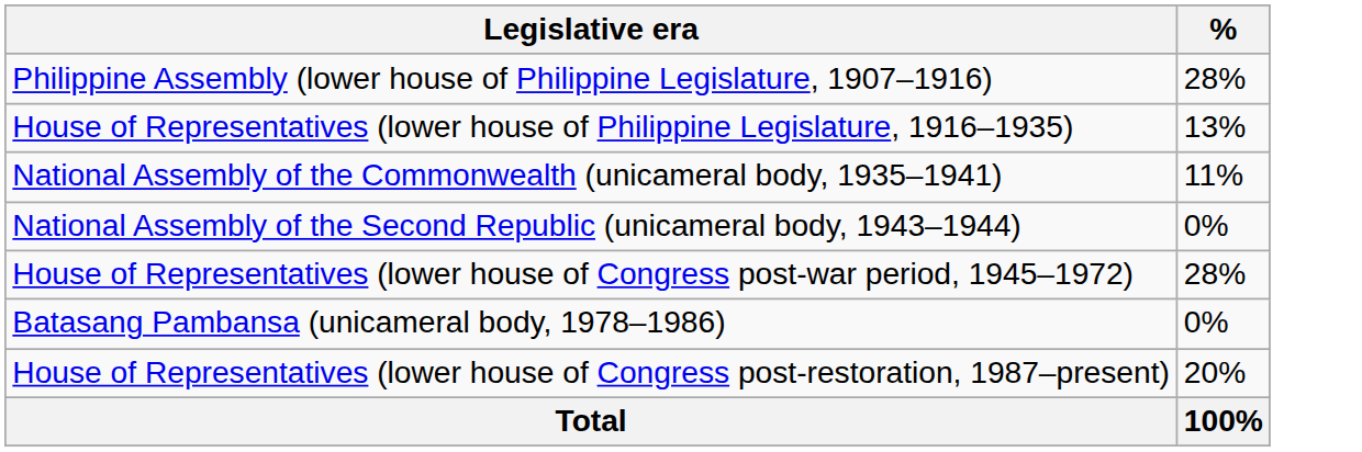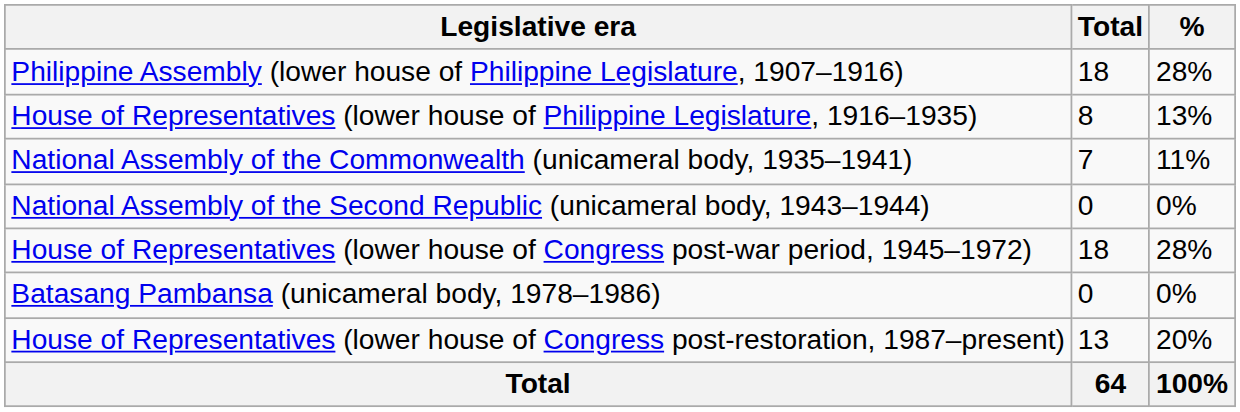+ column: Total | 18 | 8 | 7 | 0 | 18 | 0 | 13 | 64
